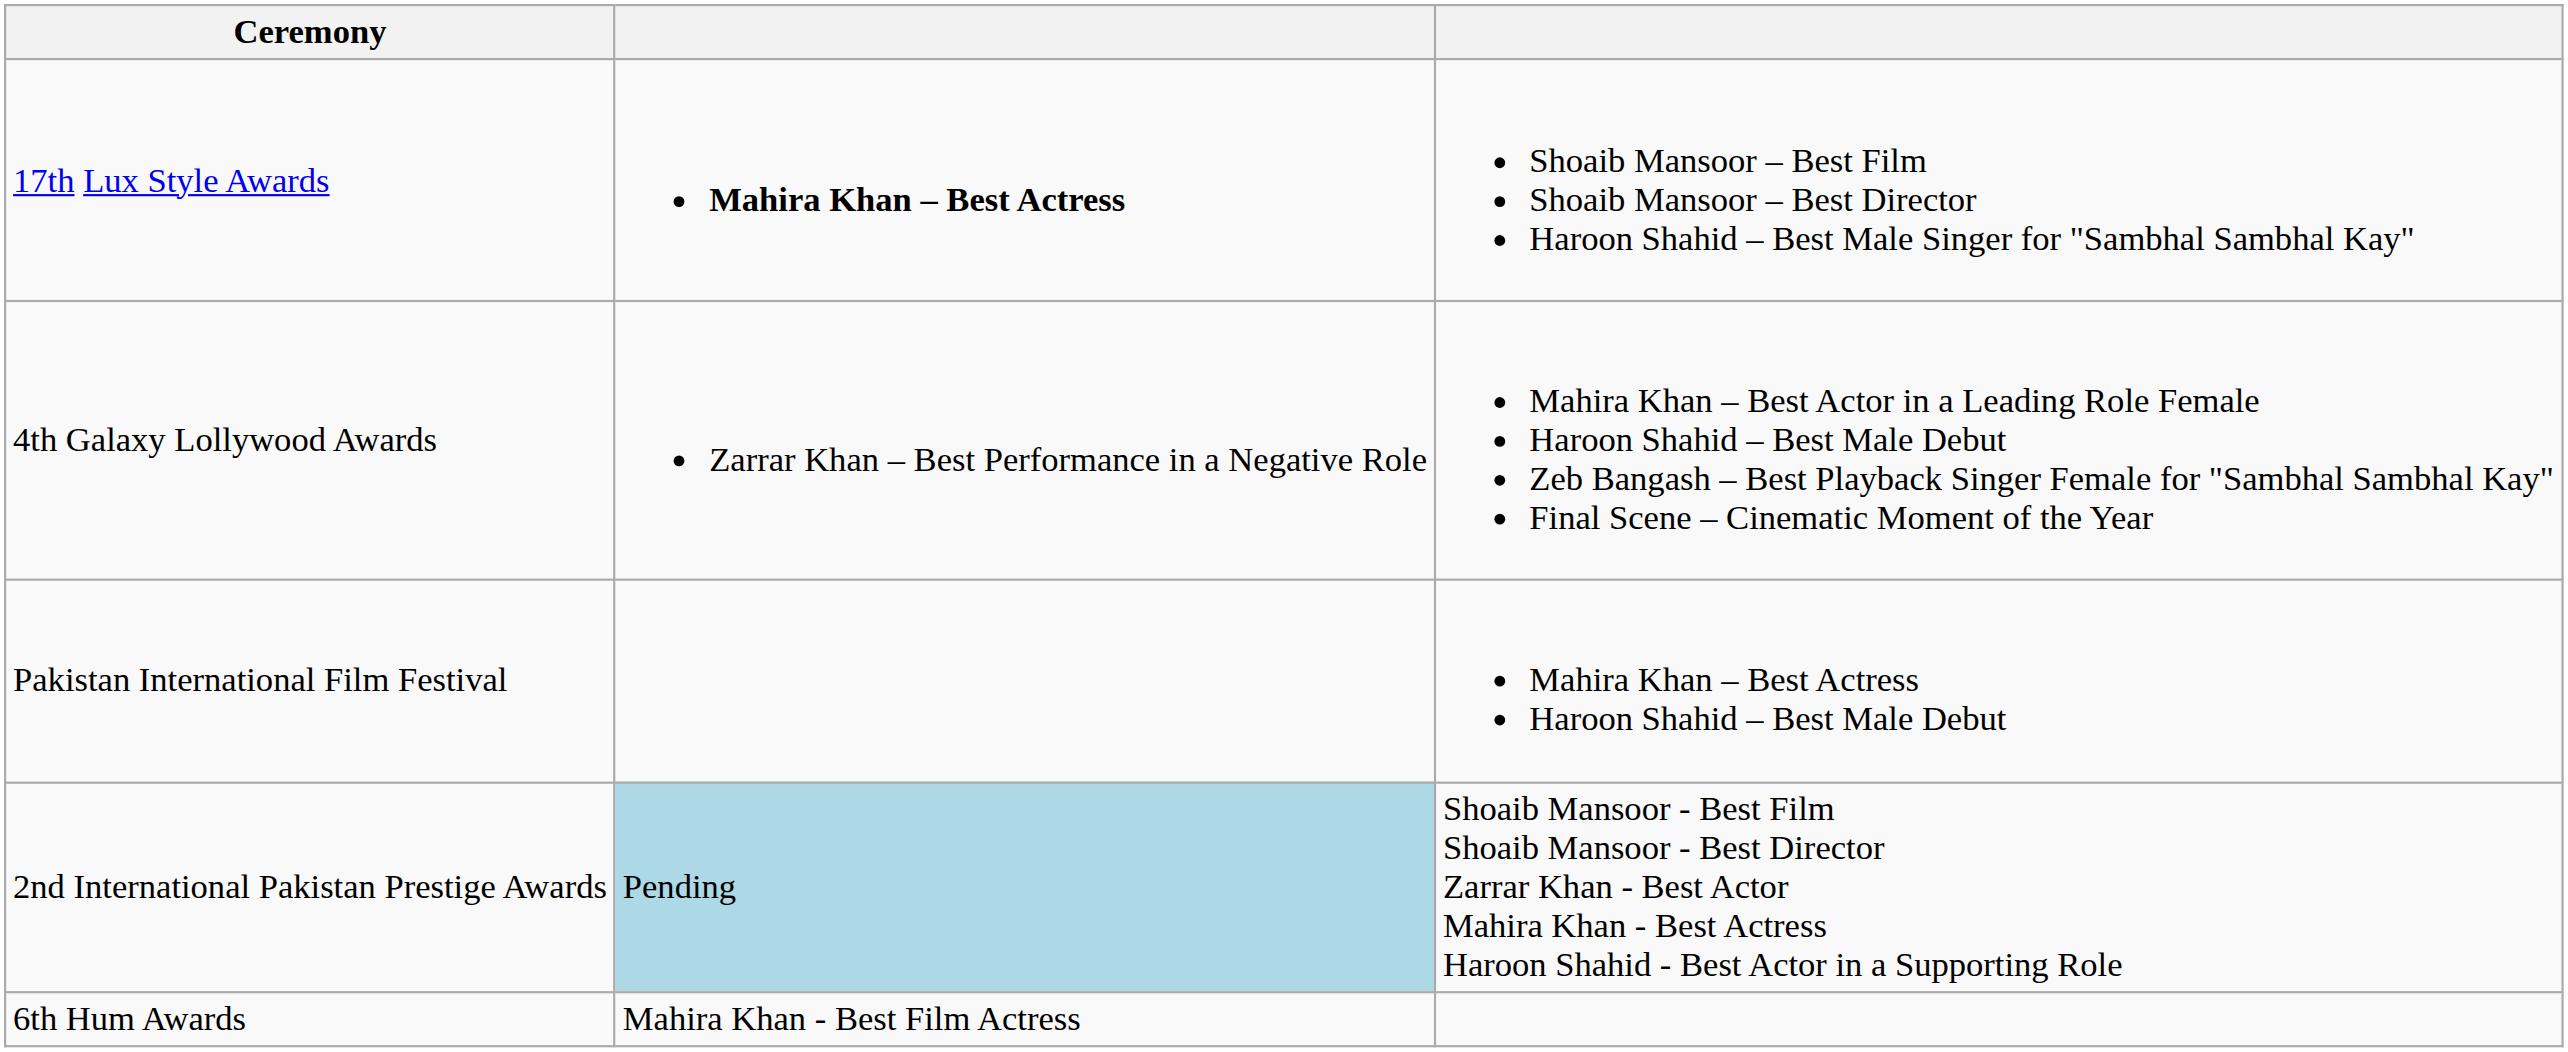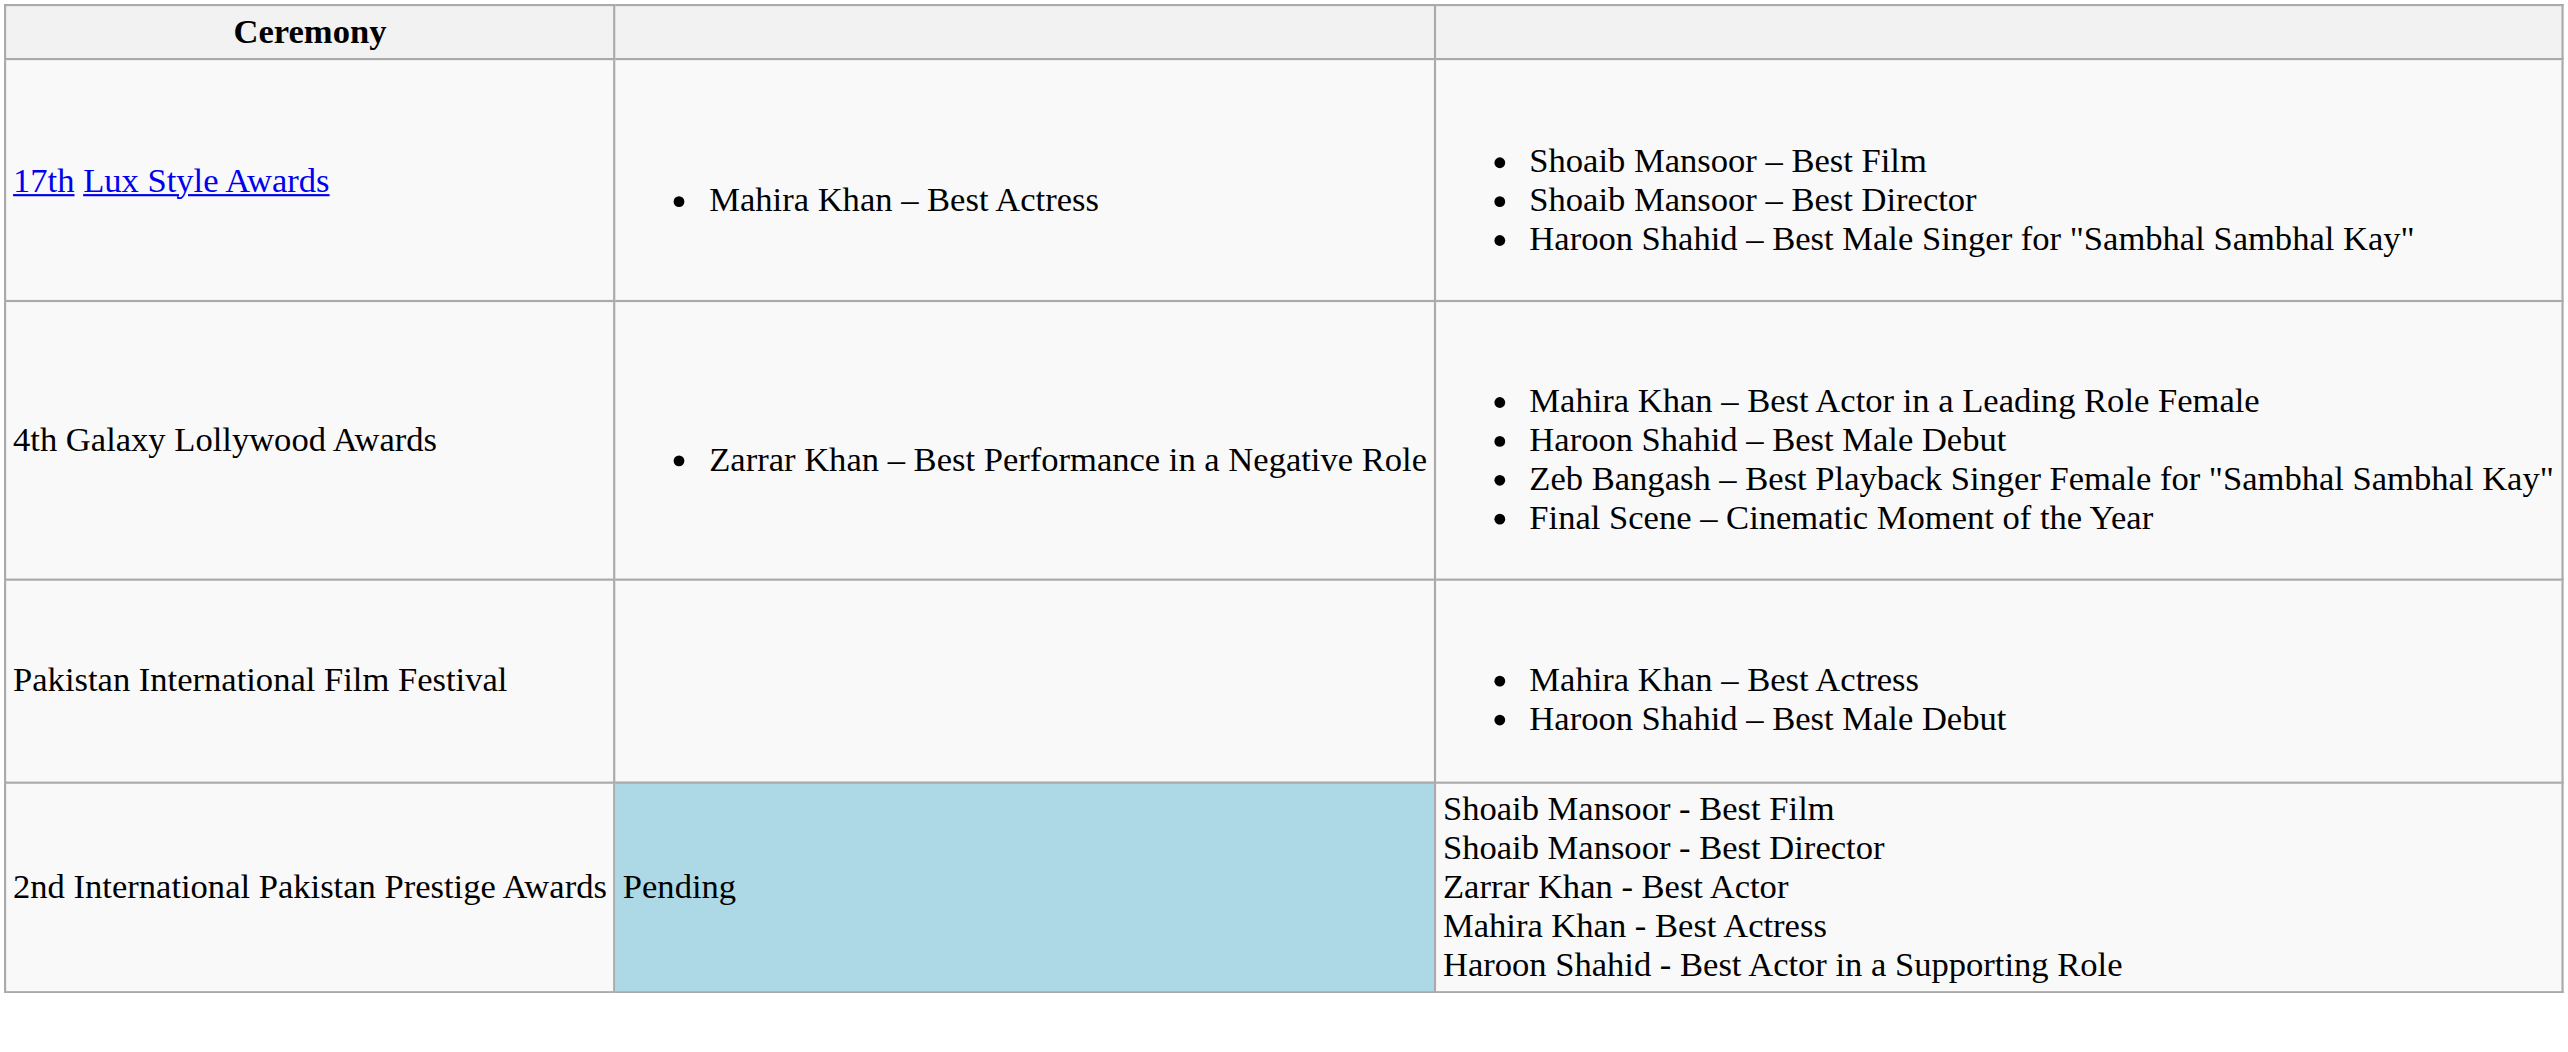17th Lux Style Awards | column 2: bold -> normal
- row: 6th Hum Awards | Mahira Khan - Best Film Actress
